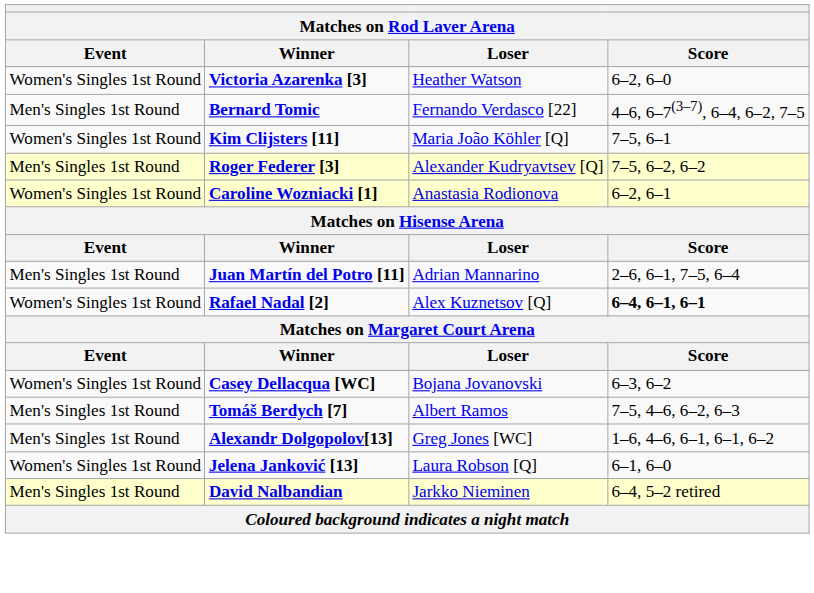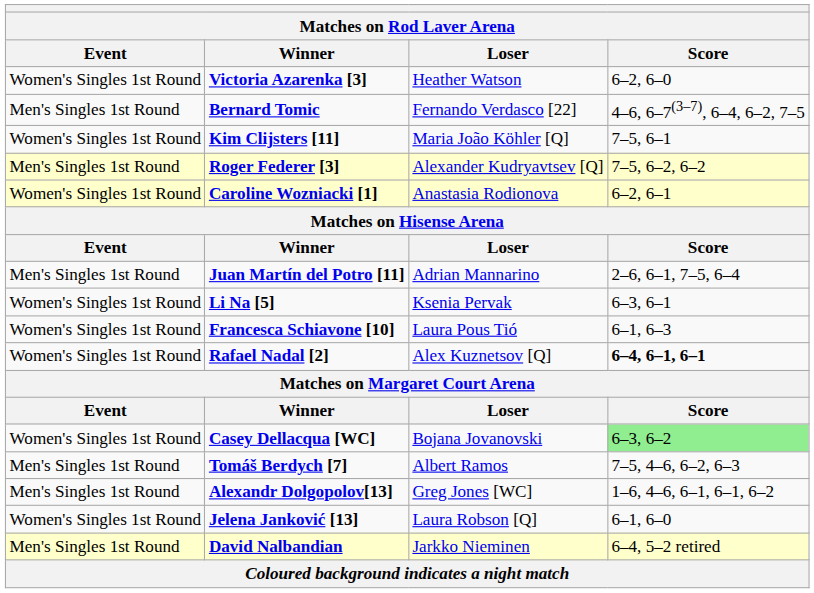+ row: Women's Singles 1st Round | Li Na [5] | Ksenia Pervak | 6–3, 6–1
+ row: Women's Singles 1st Round | Francesca Schiavone [10] | Laura Pous Tió | 6–1, 6–3
Casey Dellacqua [WC] | Score: no background -> lightgreen background
